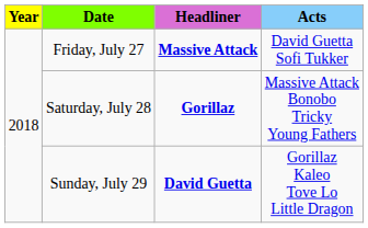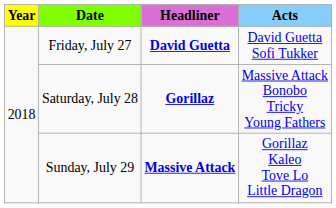Friday, July 27 | Headliner: Massive Attack -> David Guetta
Sunday, July 29 | Headliner: David Guetta -> Massive Attack
